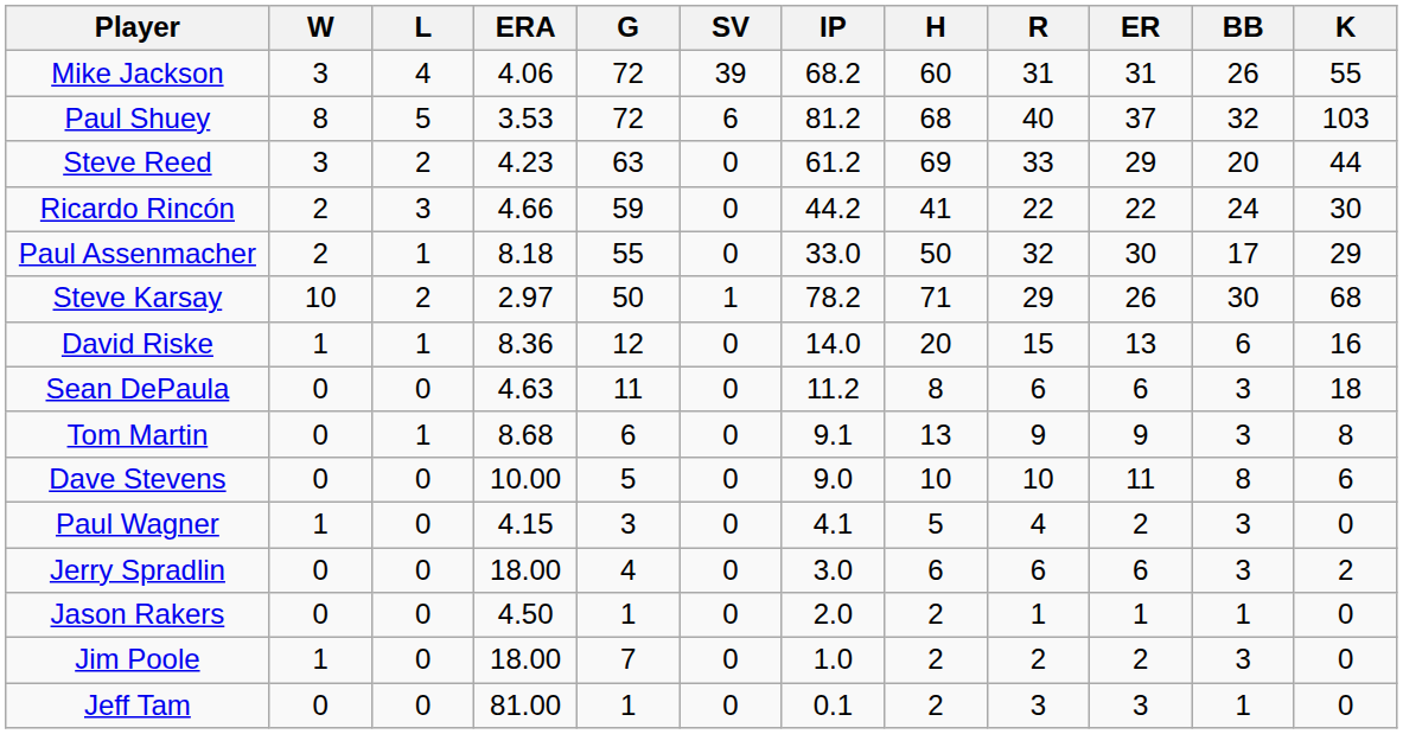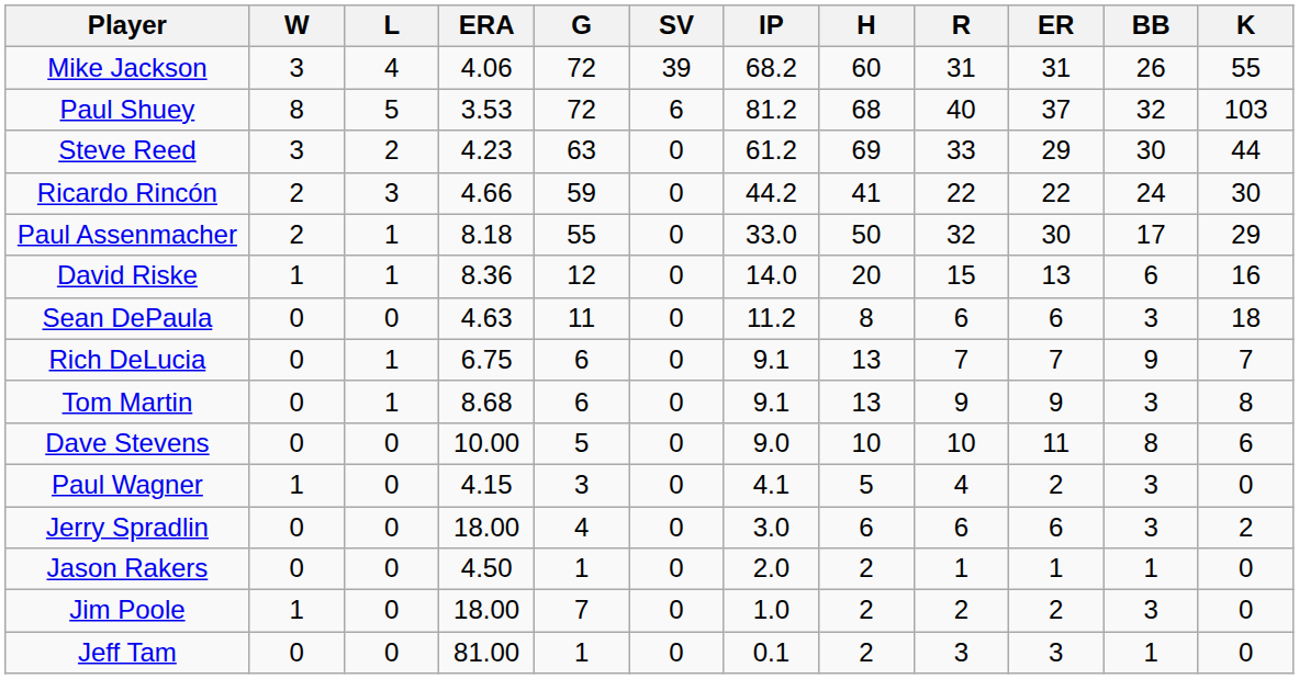Steve Reed | BB: 20 -> 30
- row: Steve Karsay | 10 | 2 | 2.97 | 50 | 1 | 78.2 | 71 | 29 | 26 | 30 | 68
+ row: Rich DeLucia | 0 | 1 | 6.75 | 6 | 0 | 9.1 | 13 | 7 | 7 | 9 | 7
